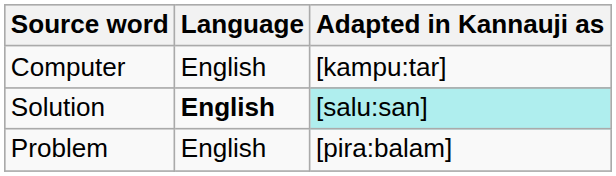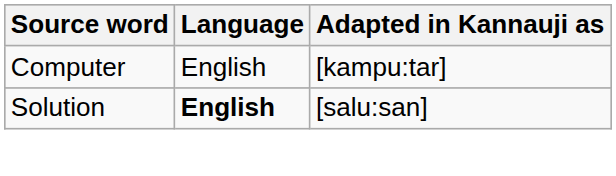Solution | Adapted in Kannauji as: paleturquoise background -> no background
- row: Problem | English | [pira:balam]
